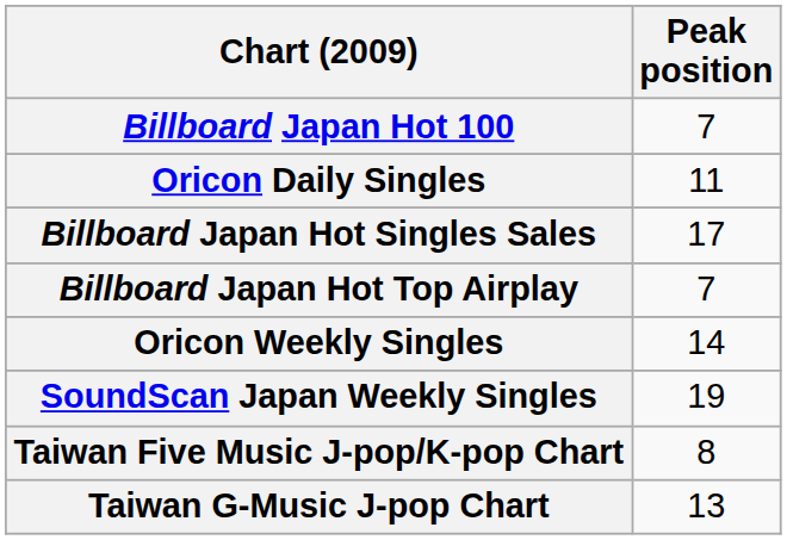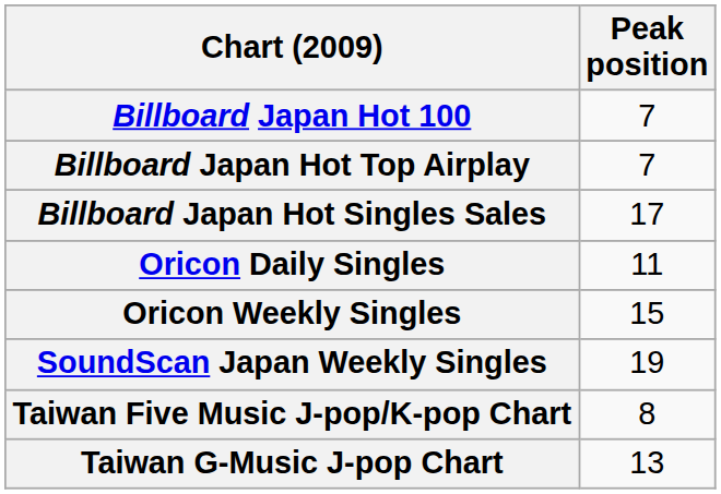rows swapped: Billboard Japan Hot Top Airplay <-> Oricon Daily Singles
Oricon Weekly Singles | Peak position: 14 -> 15
